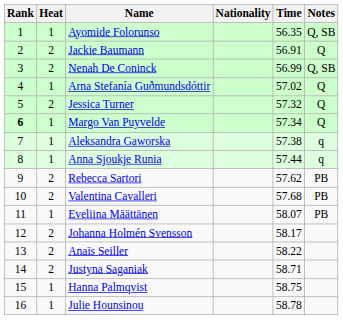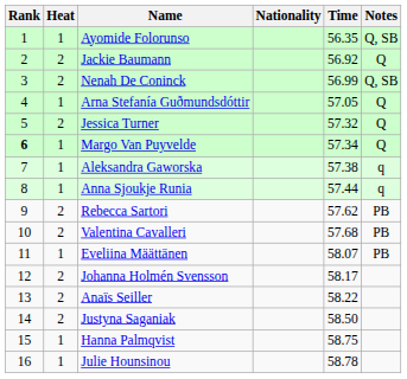Jackie Baumann | Time: 56.91 -> 56.92
Arna Stefanía Guðmundsdóttir | Time: 57.02 -> 57.05
Justyna Saganiak | Time: 58.71 -> 58.50
